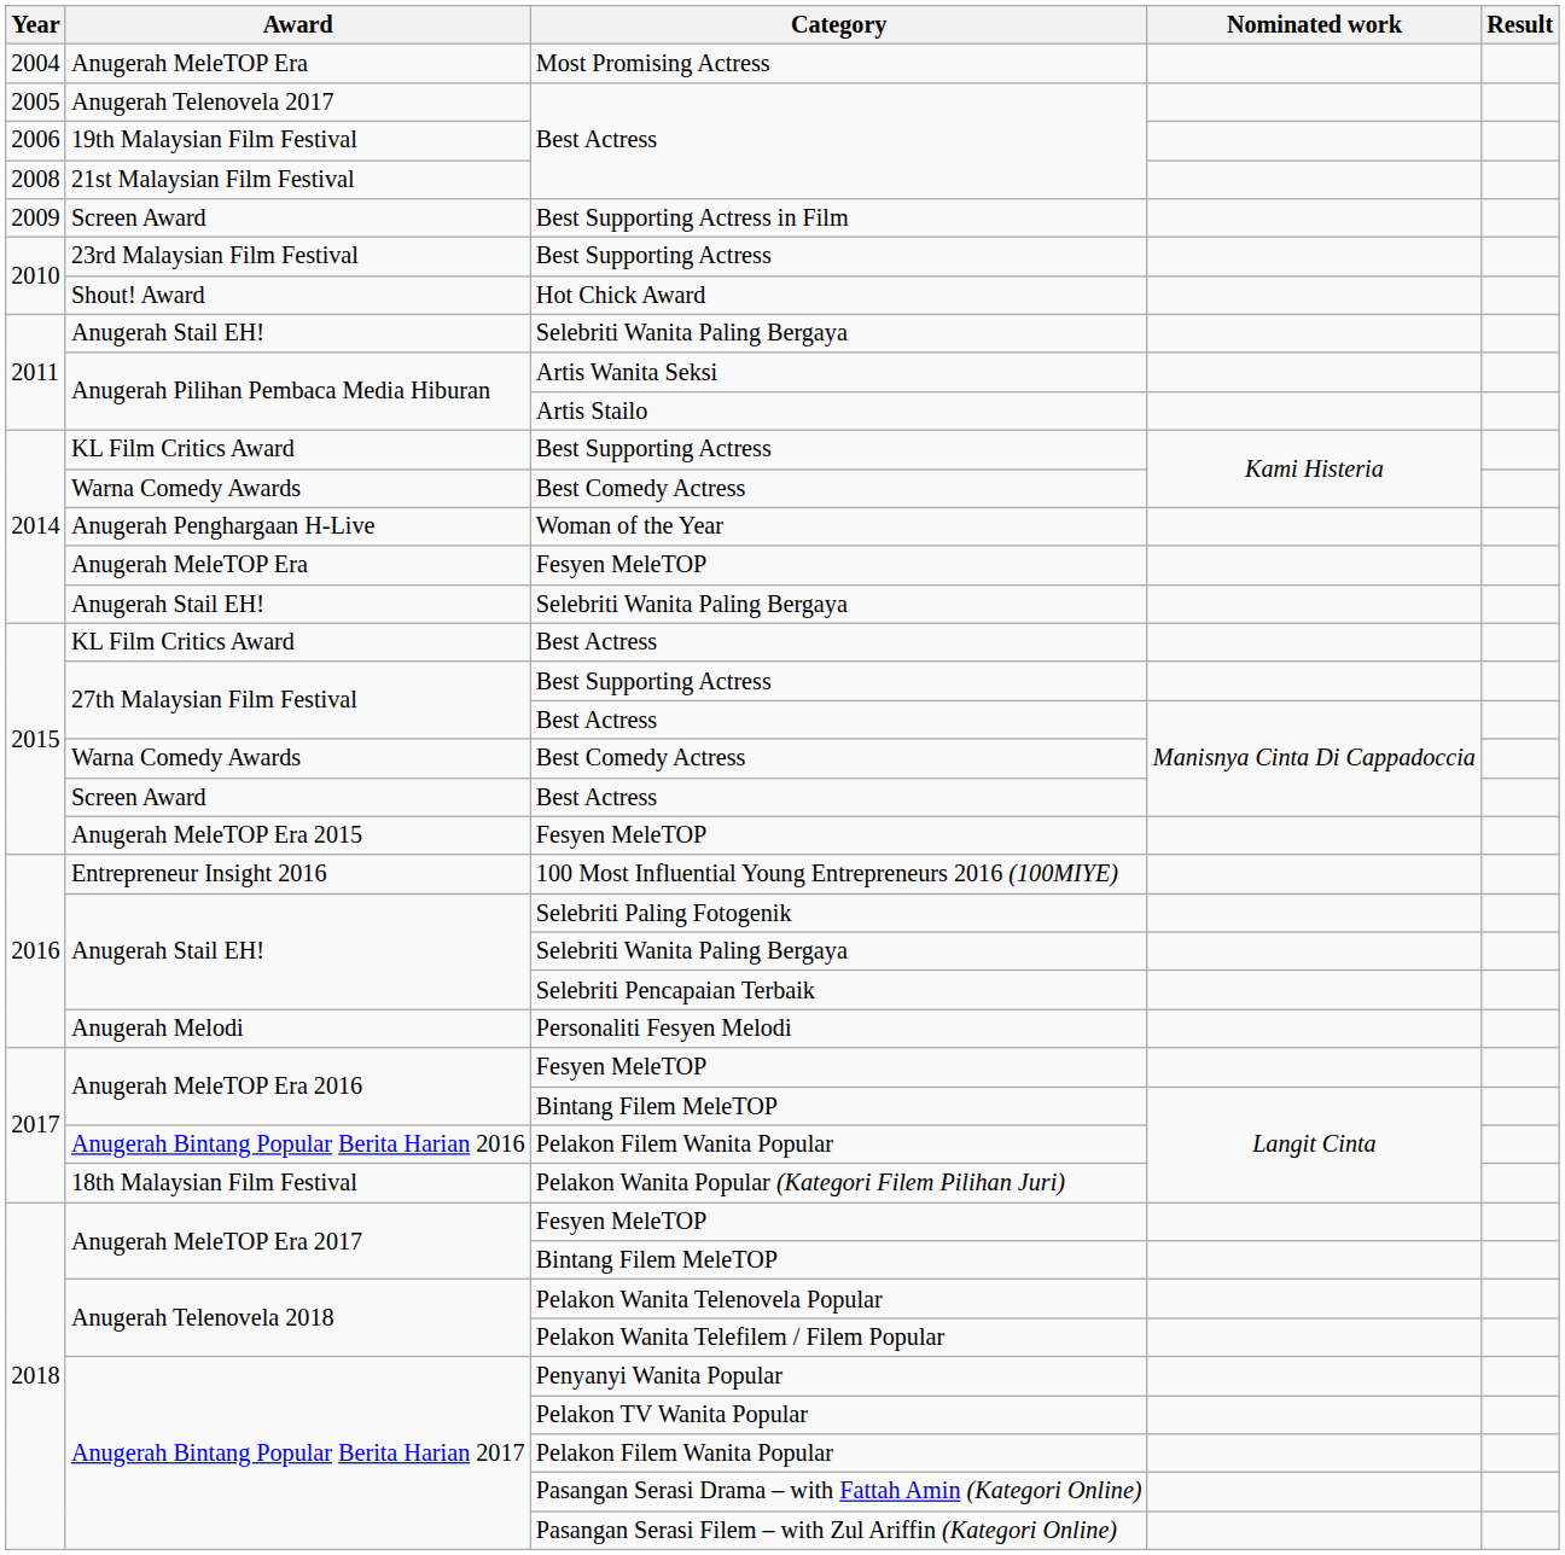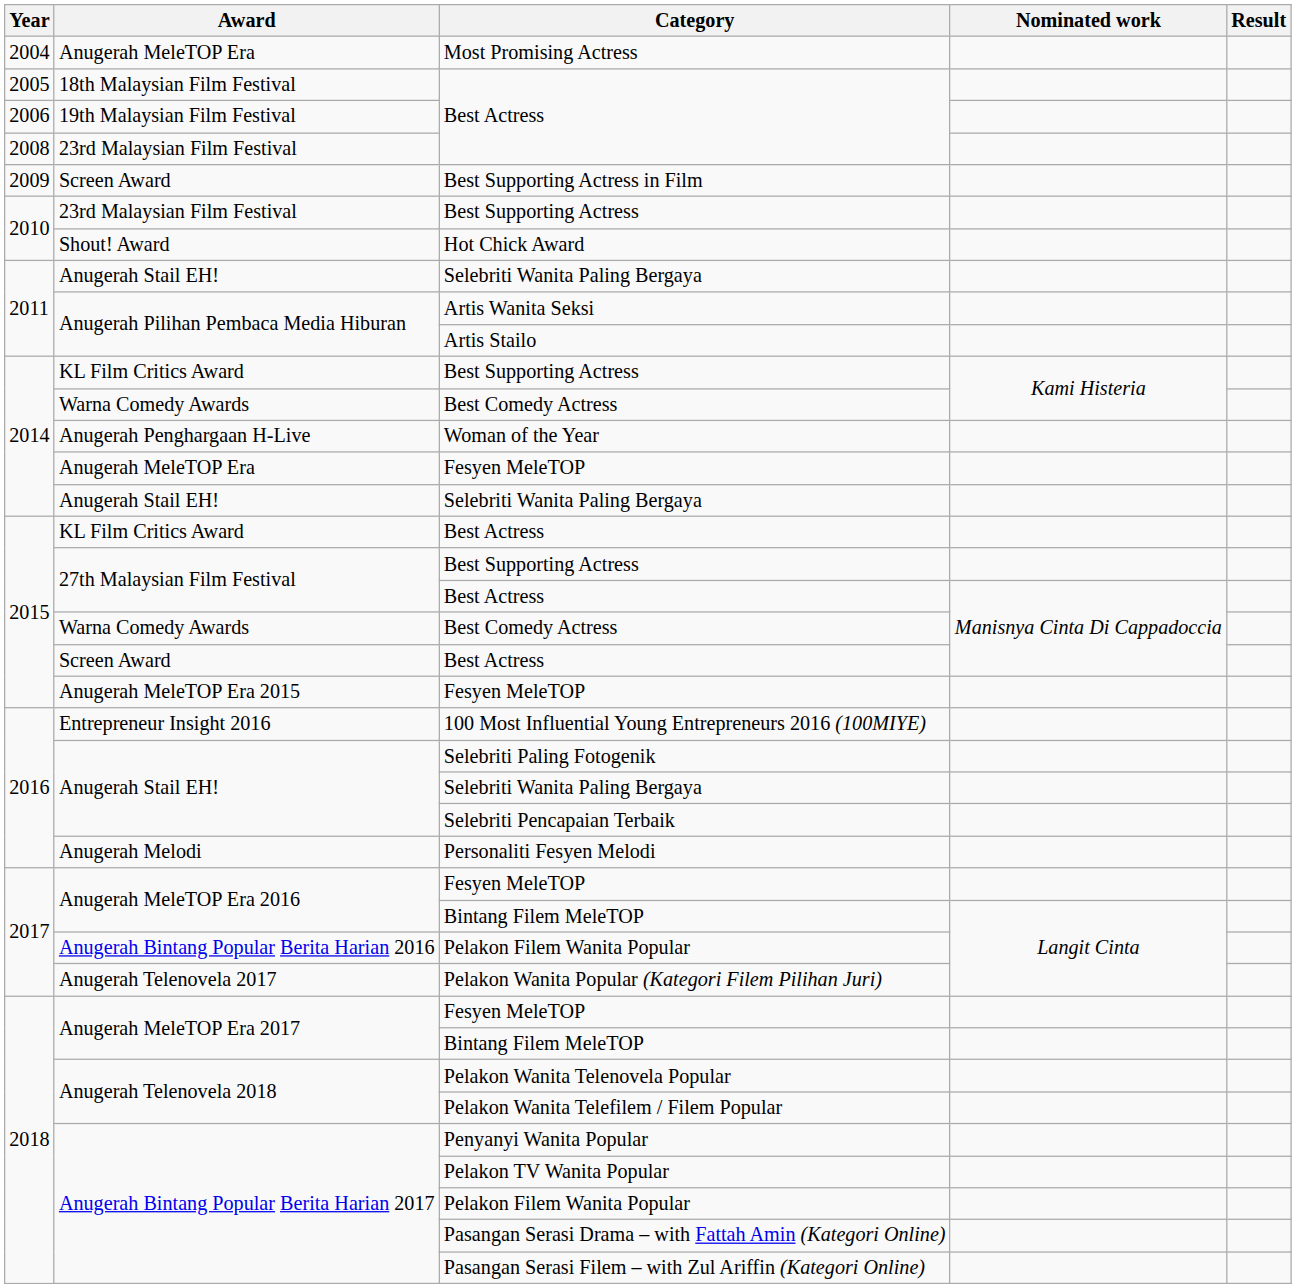2005 / Best Actress | Award: Anugerah Telenovela 2017 -> 18th Malaysian Film Festival
2008 / Best Actress | Award: 21st Malaysian Film Festival -> 23rd Malaysian Film Festival
Pelakon Wanita Popular (Kategori Filem Pilihan Juri) | Award: 18th Malaysian Film Festival -> Anugerah Telenovela 2017
